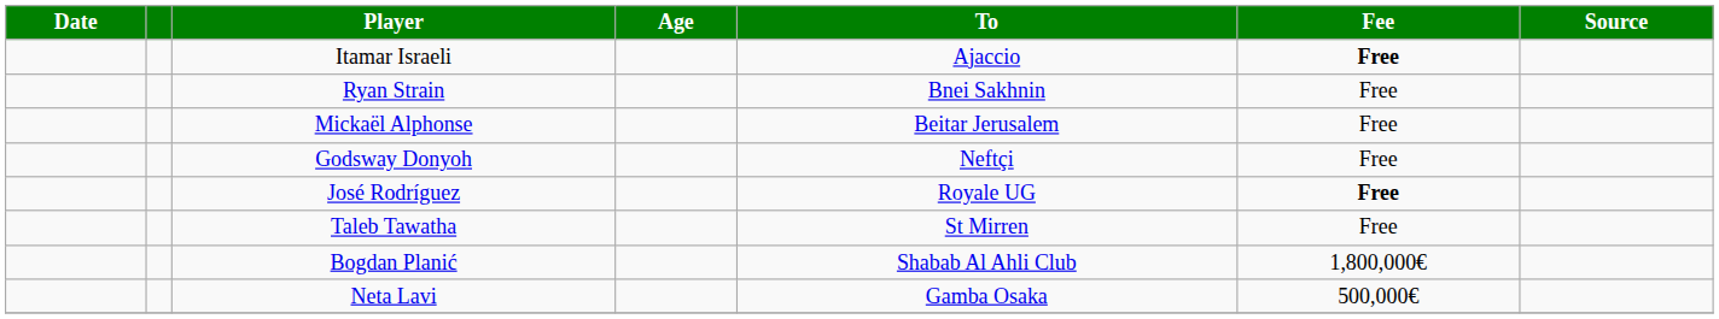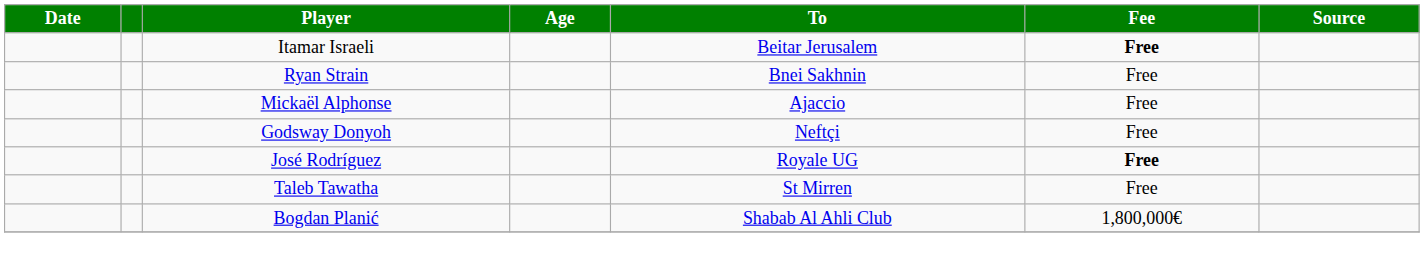Itamar Israeli | To: Ajaccio -> Beitar Jerusalem
Mickaël Alphonse | To: Beitar Jerusalem -> Ajaccio
- row: Neta Lavi | Gamba Osaka | 500,000€
